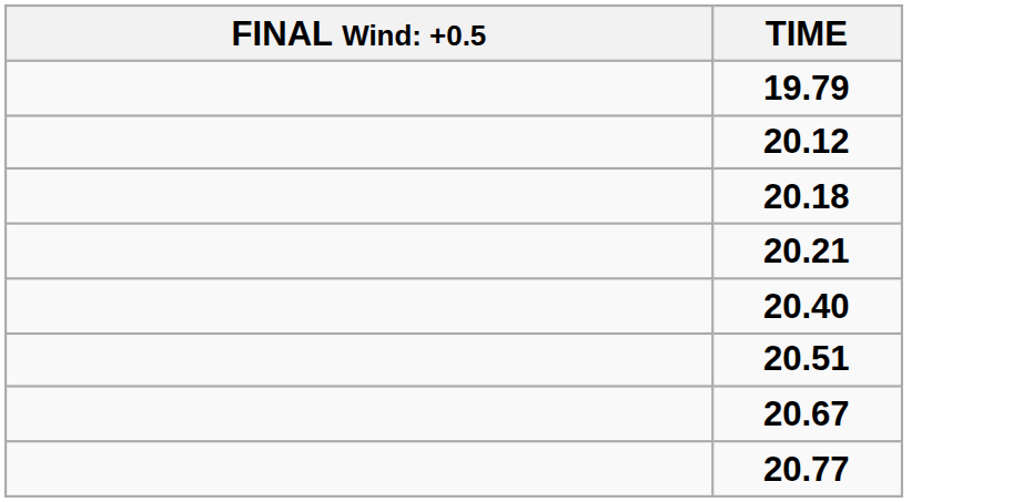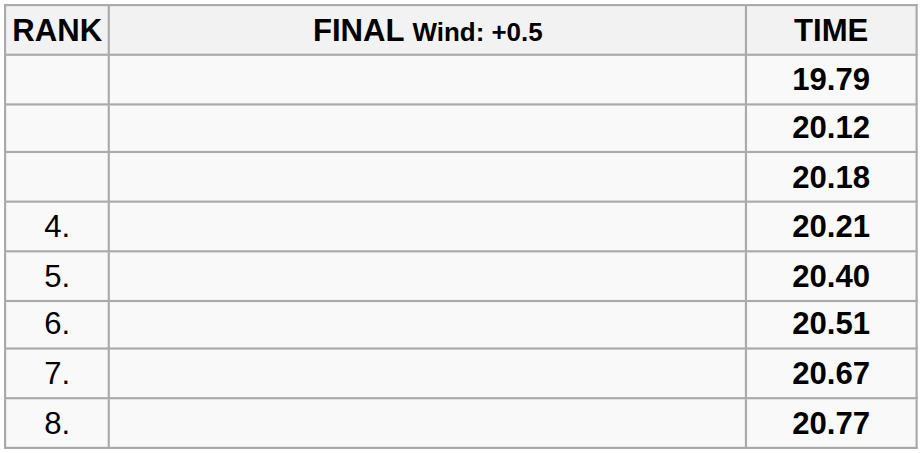+ column: RANK | 4. | 5. | 6. | 7. | 8.
